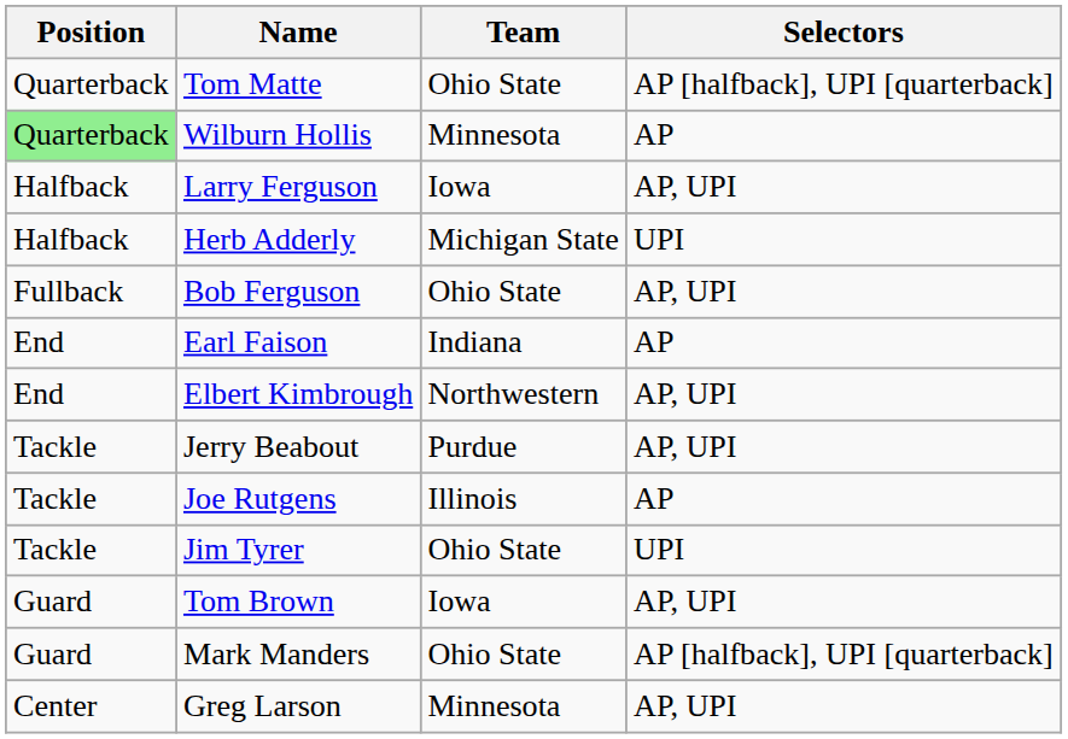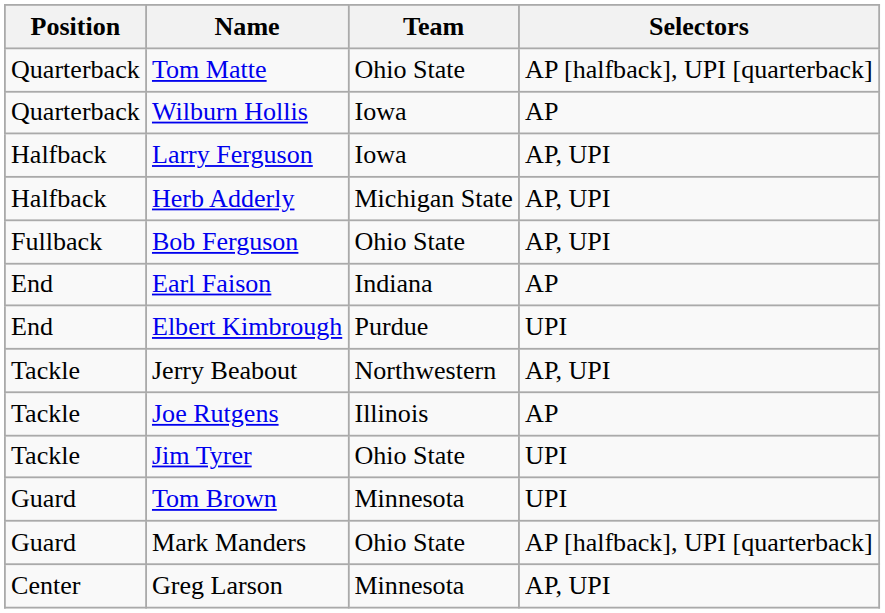Wilburn Hollis | Position: lightgreen background -> no background
Wilburn Hollis | Team: Minnesota -> Iowa
Herb Adderly | Selectors: UPI -> AP, UPI
Elbert Kimbrough | Team: Northwestern -> Purdue
Elbert Kimbrough | Selectors: AP, UPI -> UPI
Jerry Beabout | Team: Purdue -> Northwestern
Tom Brown | Team: Iowa -> Minnesota
Tom Brown | Selectors: AP, UPI -> UPI
